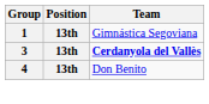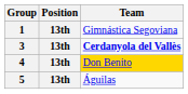4 | Team: no background -> gold background
+ row: 5 | 13th | Águilas
